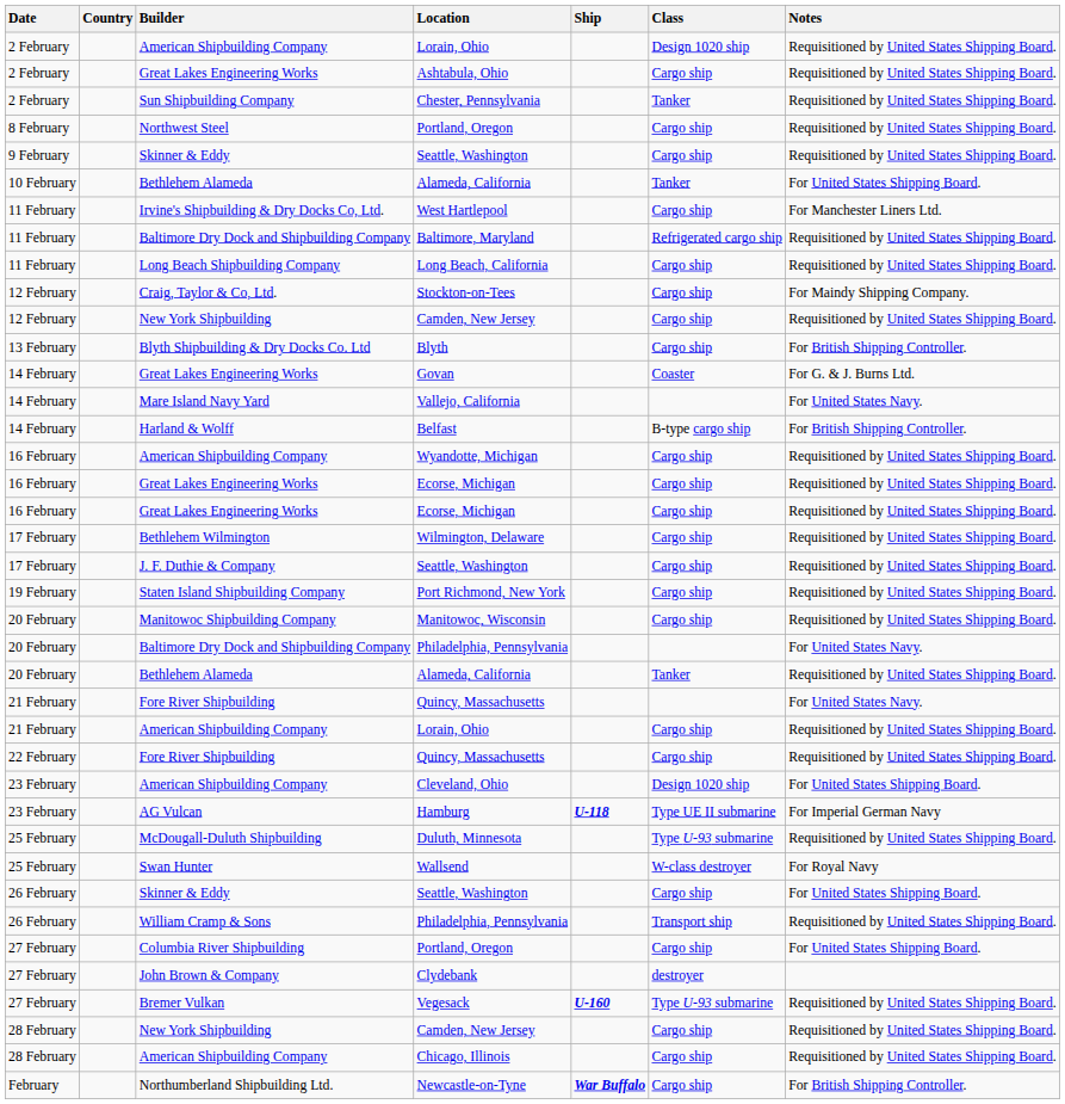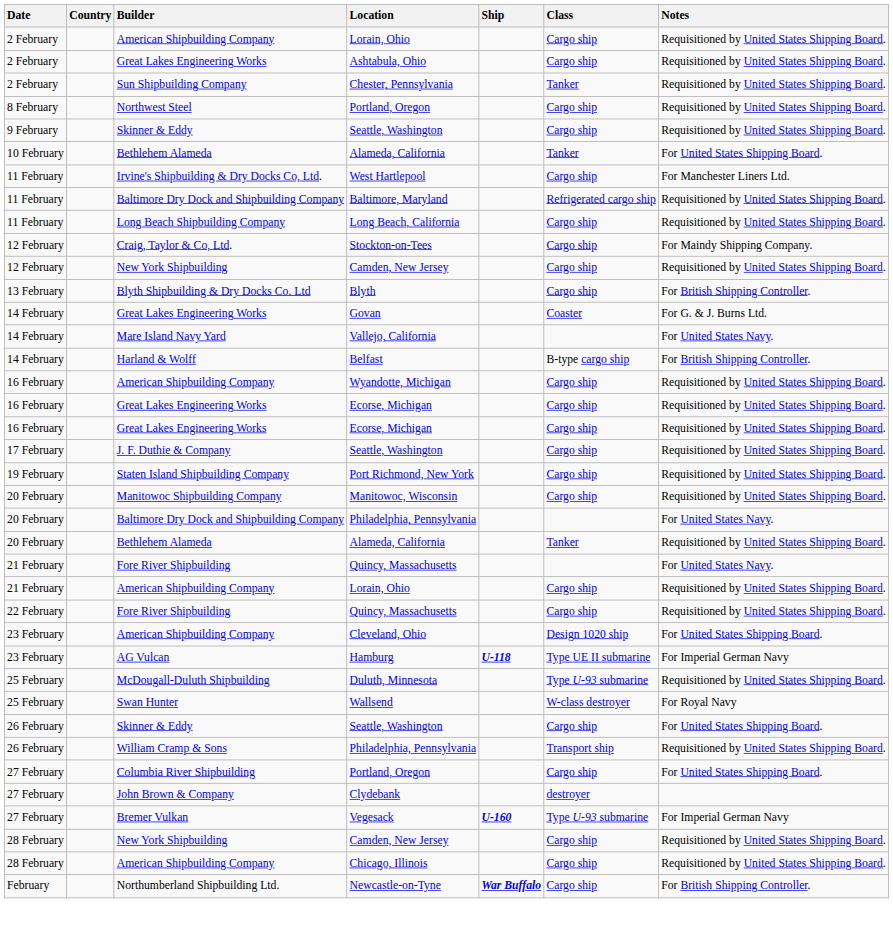2 February / Lorain, Ohio | Class: Design 1020 ship -> Cargo ship
- row: 17 February | Bethlehem Wilmington | Wilmington, Delaware | Cargo ship | Requisitioned by United States Shipping Board.
Vegesack | Notes: Requisitioned by United States Shipping Board. -> For Imperial German Navy
